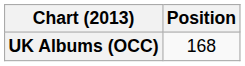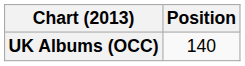UK Albums (OCC) | Position: 168 -> 140
